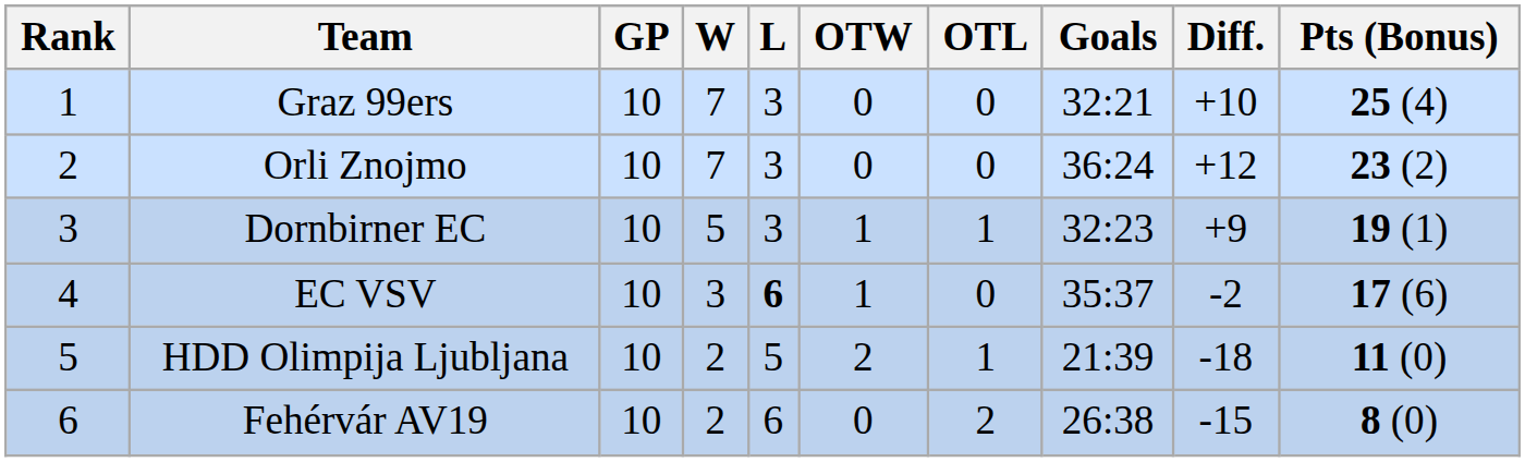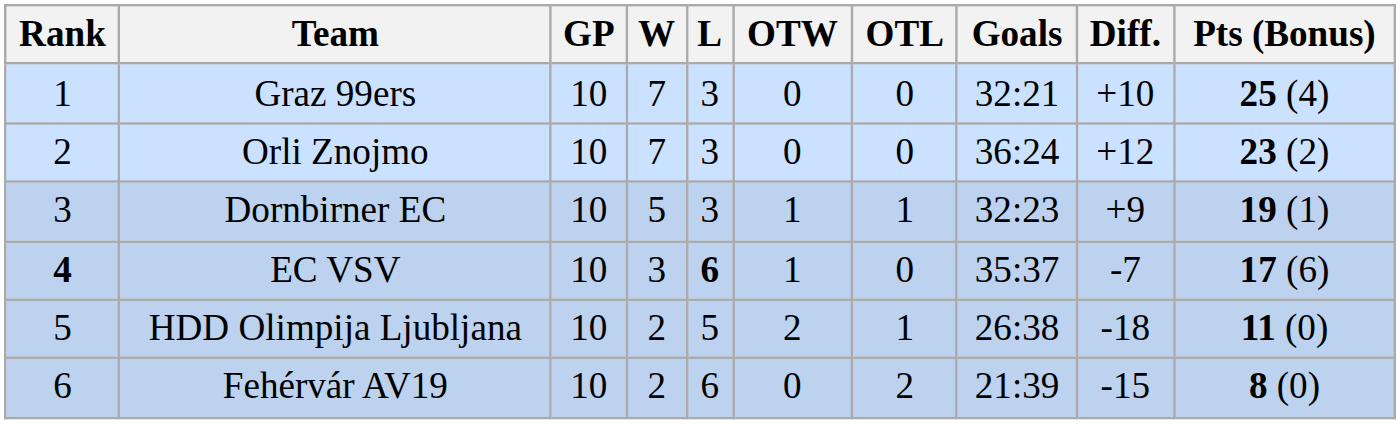EC VSV | Rank: normal -> bold
EC VSV | Diff.: -2 -> -7
HDD Olimpija Ljubljana | Goals: 21:39 -> 26:38
Fehérvár AV19 | Goals: 26:38 -> 21:39
